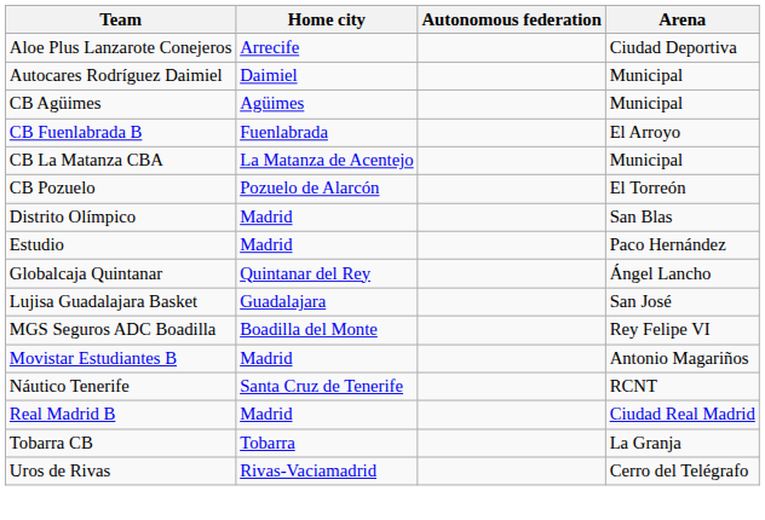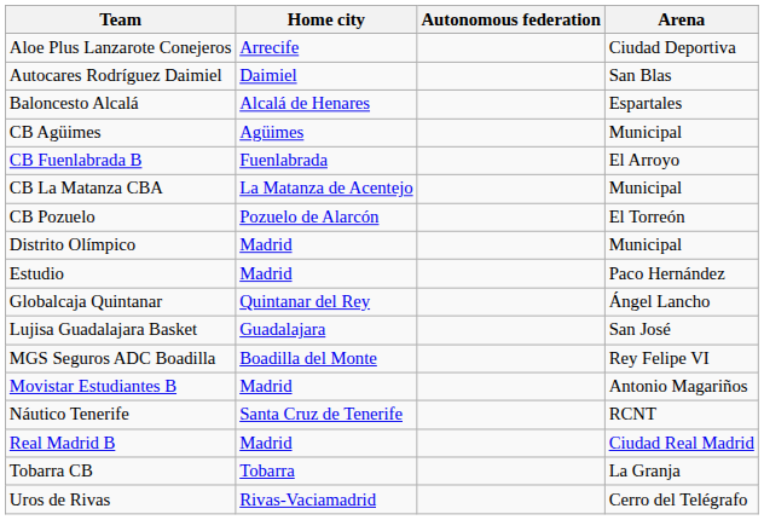Autocares Rodríguez Daimiel | Arena: Municipal -> San Blas
+ row: Baloncesto Alcalá | Alcalá de Henares | Espartales
Distrito Olímpico | Arena: San Blas -> Municipal
